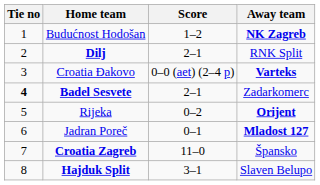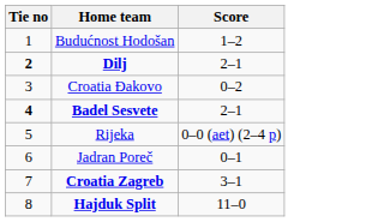- column: Away team | NK Zagreb | RNK Split | Varteks | Zadarkomerc | Orijent | Mladost 127 | Špansko | Slaven Belupo
Dilj | Tie no: normal -> bold
Croatia Đakovo | Score: 0–0 (aet) (2–4 p) -> 0–2
Rijeka | Score: 0–2 -> 0–0 (aet) (2–4 p)
Croatia Zagreb | Score: 11–0 -> 3–1
Hajduk Split | Score: 3–1 -> 11–0
